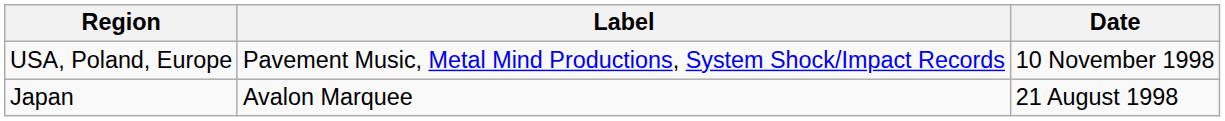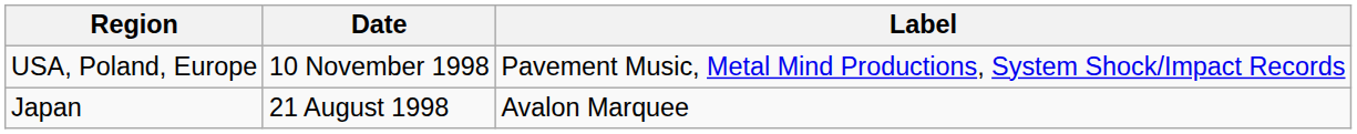columns swapped: Date <-> Label
